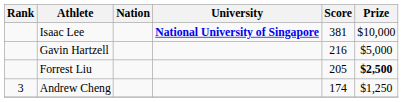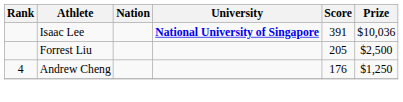Isaac Lee | Score: 381 -> 391
Isaac Lee | Prize: $10,000 -> $10,036
- row: Gavin Hartzell | 216 | $5,000
Forrest Liu | Prize: bold -> normal
Andrew Cheng | Rank: 3 -> 4
Andrew Cheng | Score: 174 -> 176
